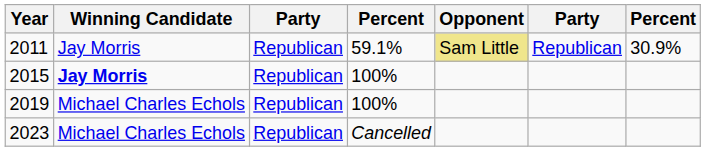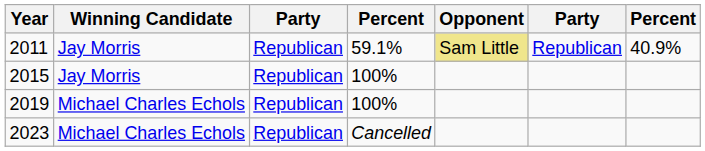2011 | column 7: 30.9% -> 40.9%
2015 | Winning Candidate: bold -> normal
